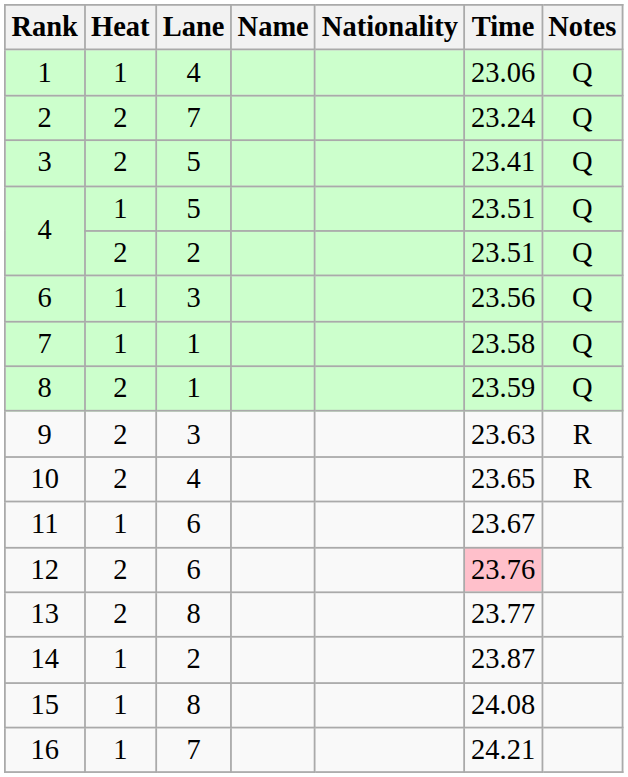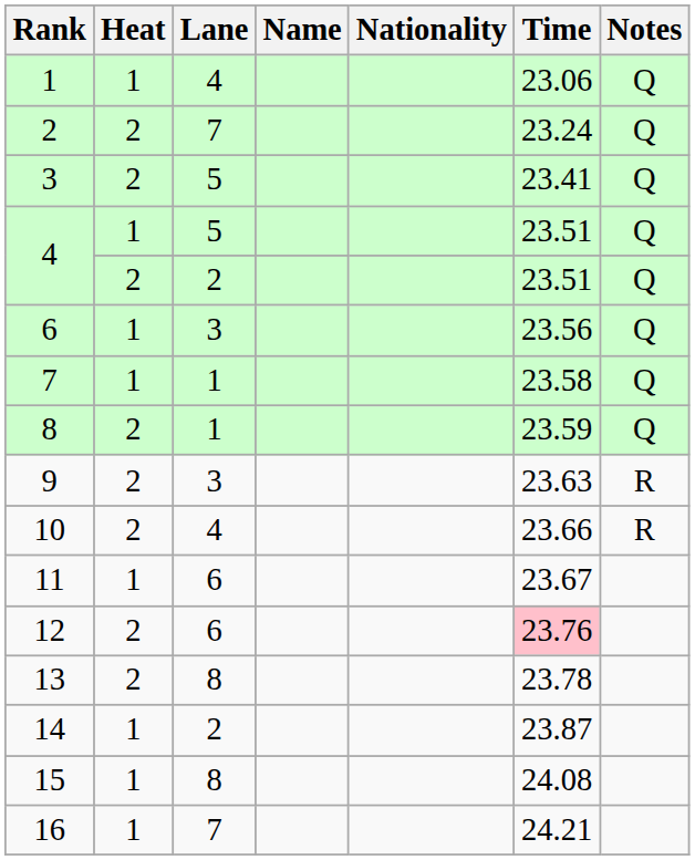10 | Time: 23.65 -> 23.66
13 | Time: 23.77 -> 23.78
